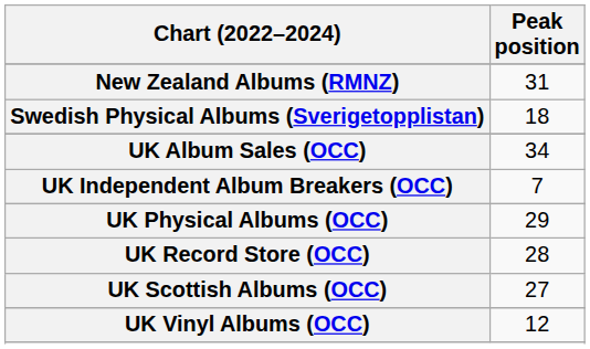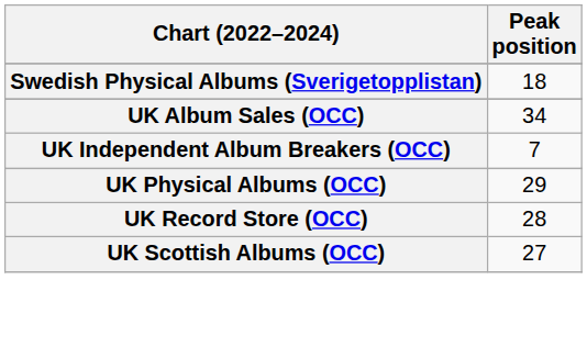- row: New Zealand Albums (RMNZ) | 31
- row: UK Vinyl Albums (OCC) | 12
